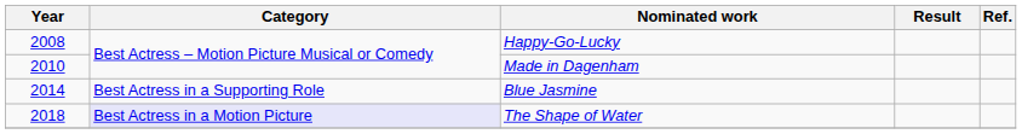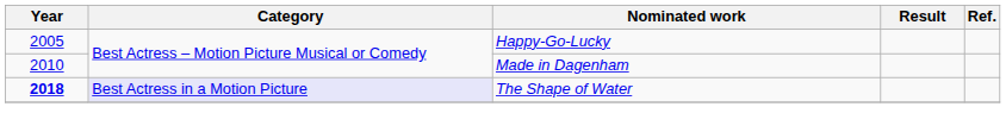Happy-Go-Lucky | Year: 2008 -> 2005
- row: 2014 | Best Actress in a Supporting Role | Blue Jasmine
The Shape of Water | Year: normal -> bold
